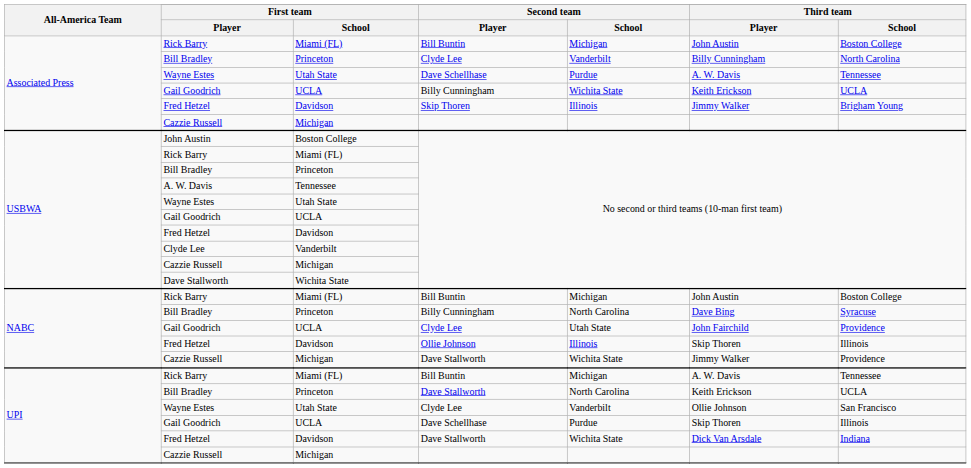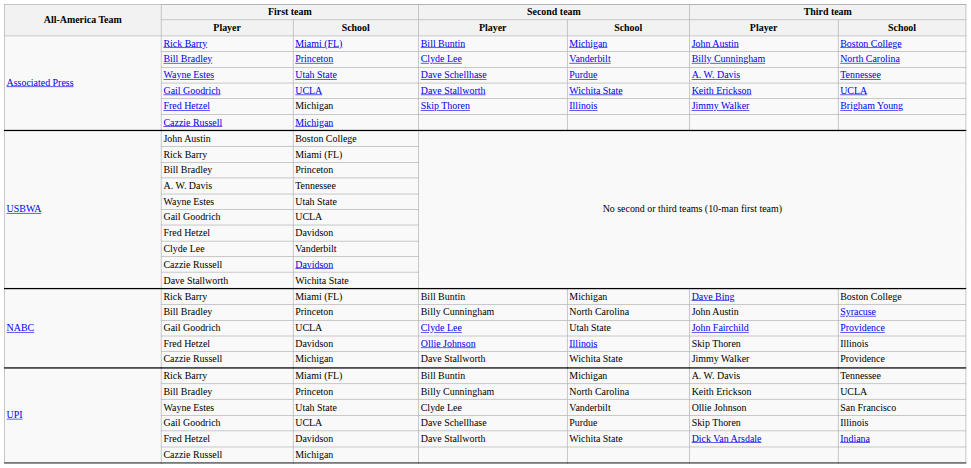Associated Press / Gail Goodrich | Second team / Player: Billy Cunningham -> Dave Stallworth
Associated Press / Fred Hetzel | First team / School: Davidson -> Michigan
USBWA / Cazzie Russell | First team / School: Michigan -> Davidson
NABC / Rick Barry | Third team / Player: John Austin -> Dave Bing
NABC / Bill Bradley | Third team / Player: Dave Bing -> John Austin
UPI / Bill Bradley | Second team / Player: Dave Stallworth -> Billy Cunningham
